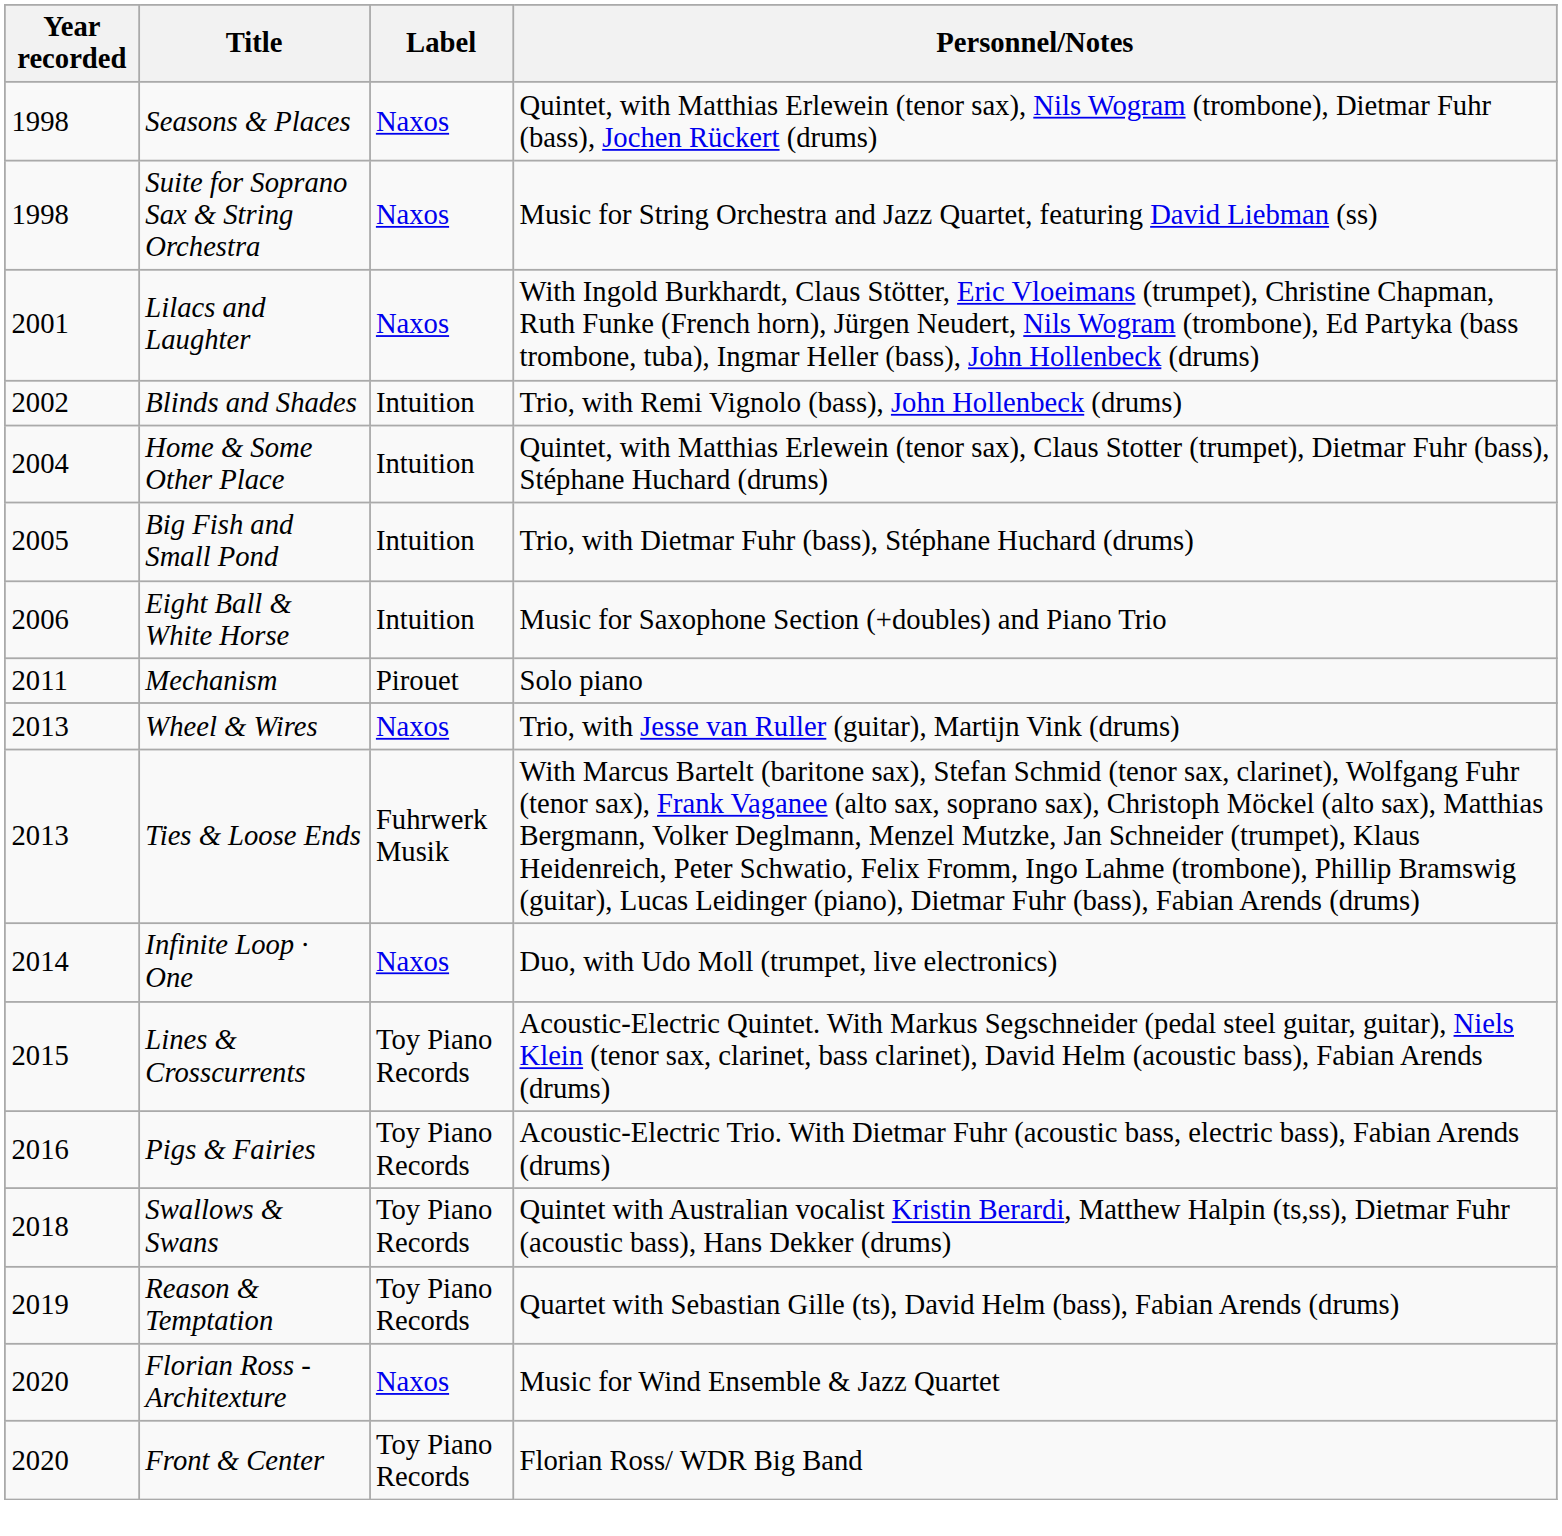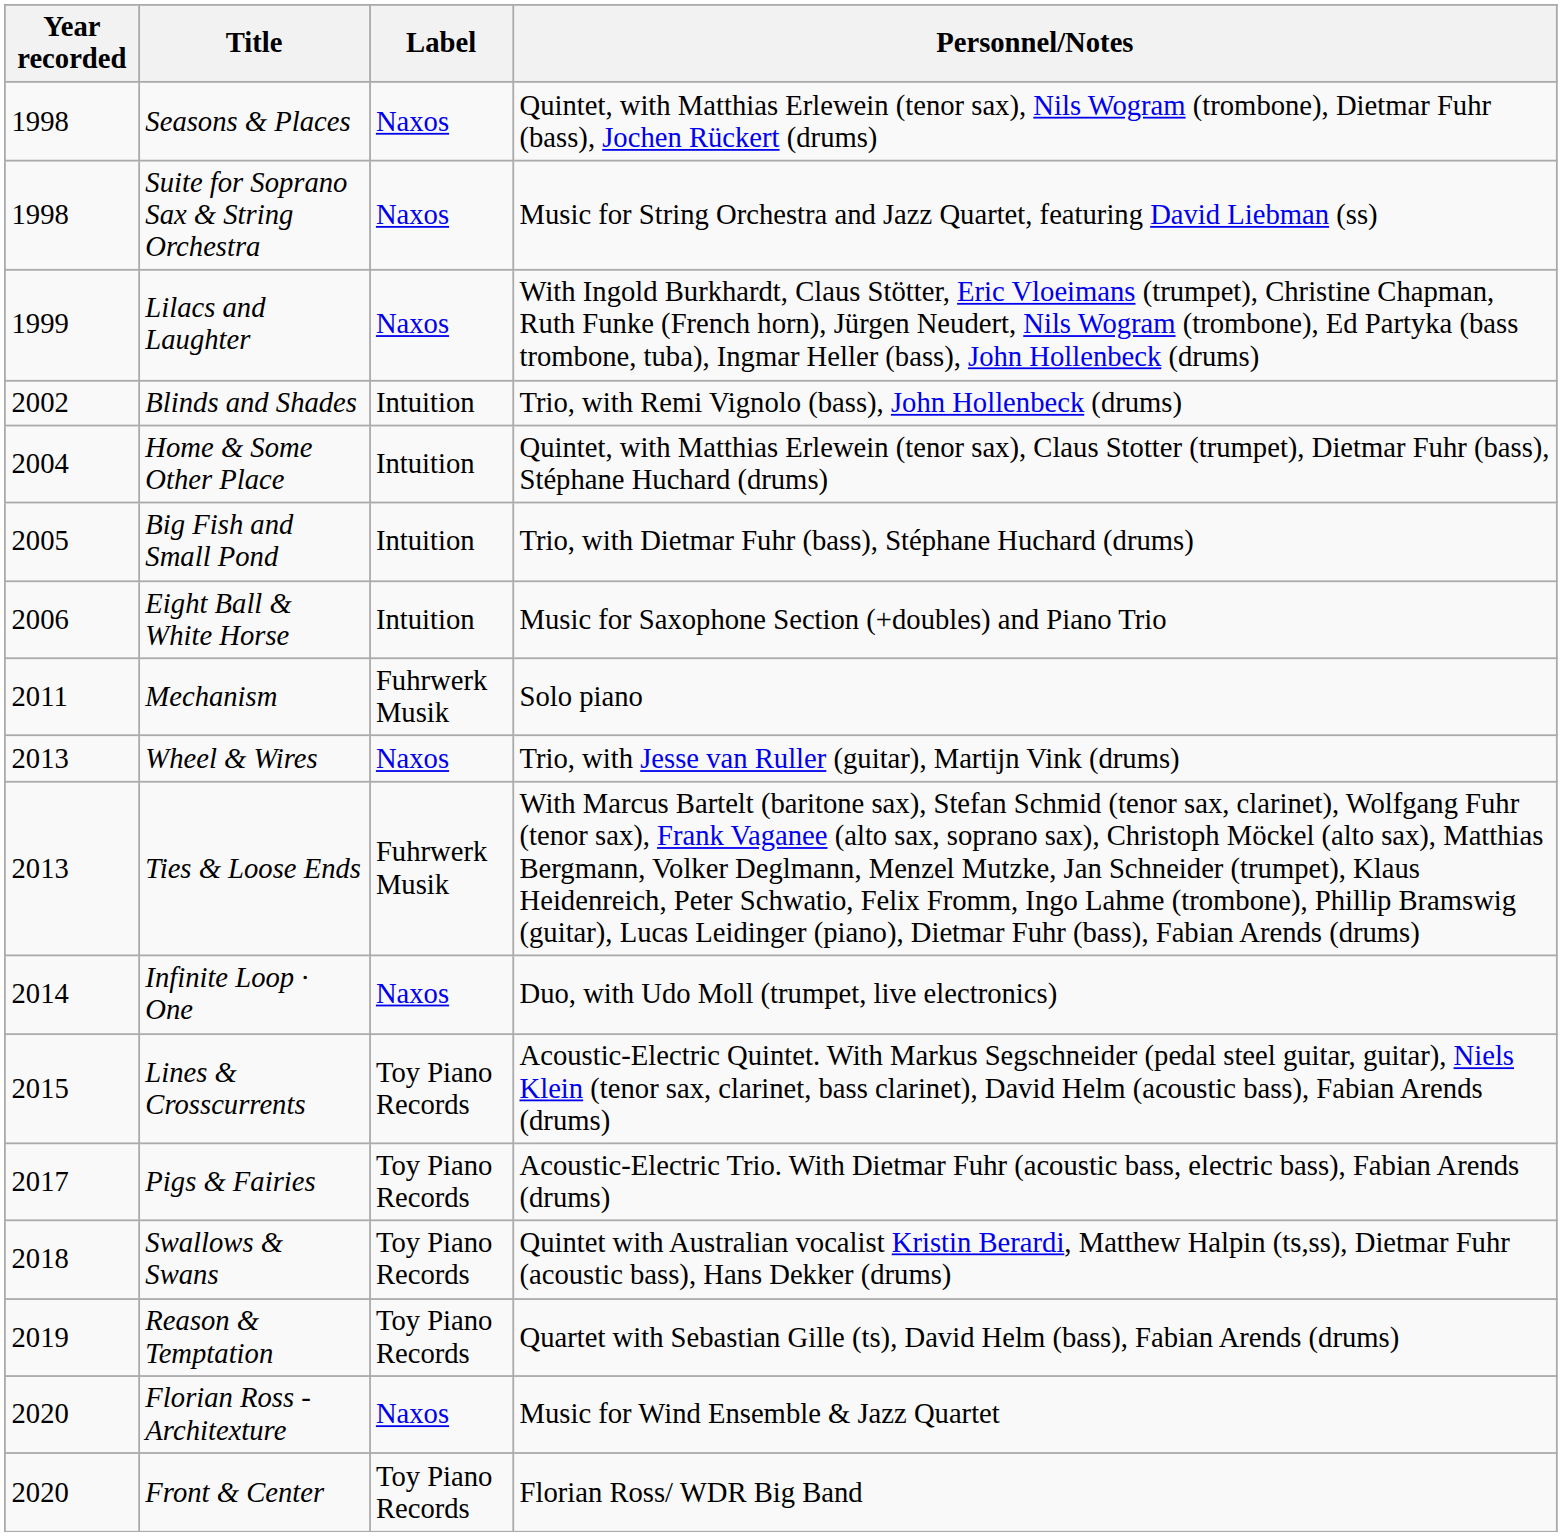Lilacs and Laughter | Year recorded: 2001 -> 1999
Mechanism | Label: Pirouet -> Fuhrwerk Musik
Pigs & Fairies | Year recorded: 2016 -> 2017
